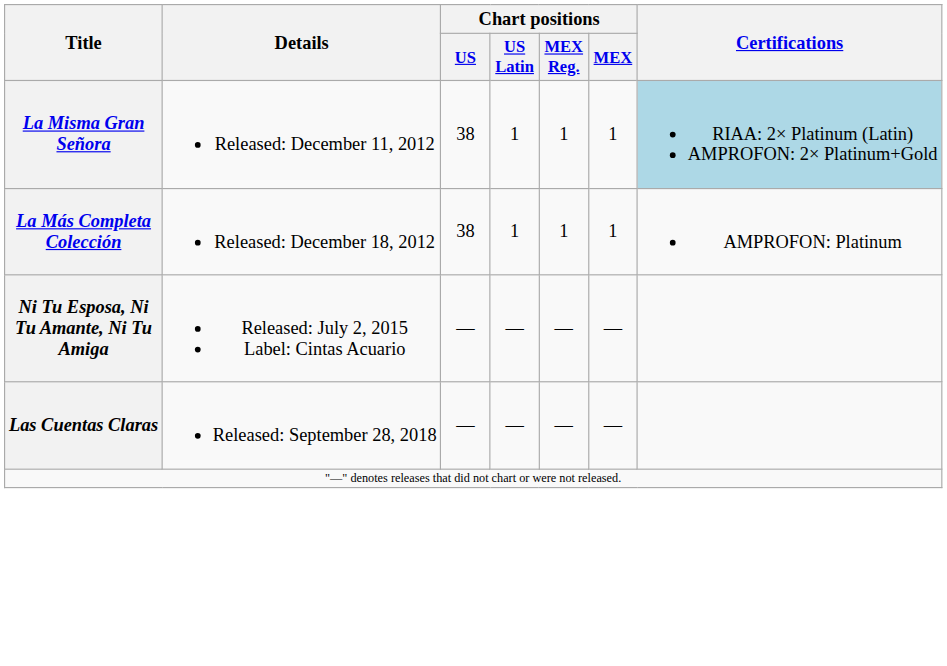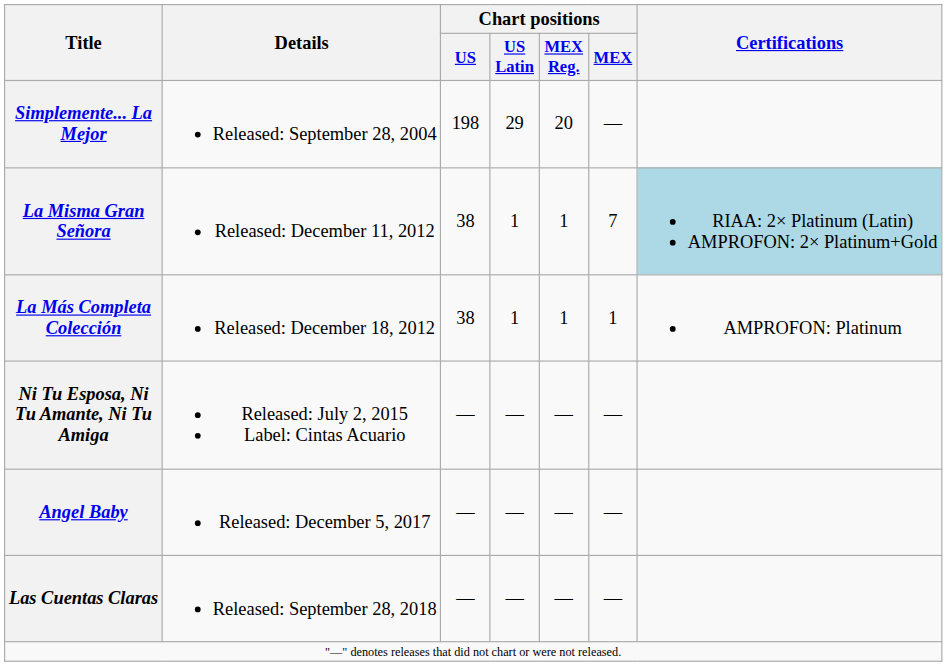+ row: Simplemente... La Mejor | Released: September 28, 2004 | 198 | 29 | 20 | —
La Misma Gran Señora | Chart positions / MEX: 1 -> 7
+ row: Angel Baby | Released: December 5, 2017 | — | — | — | —
